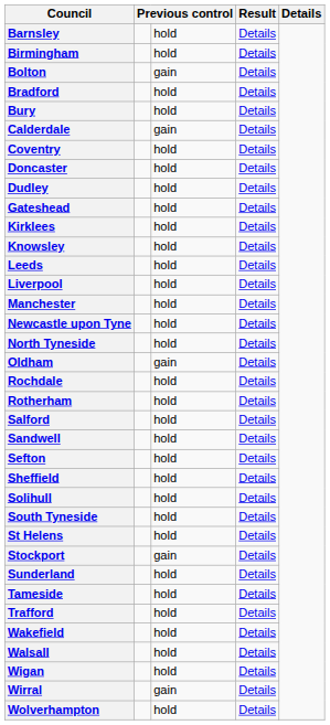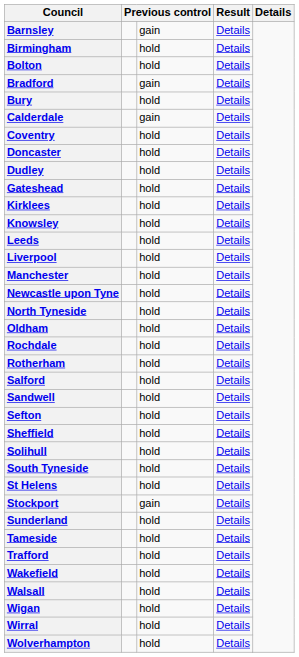Barnsley | column 3: hold -> gain
Bolton | column 3: gain -> hold
Bradford | column 3: hold -> gain
Oldham | column 3: gain -> hold
Wirral | column 3: gain -> hold
